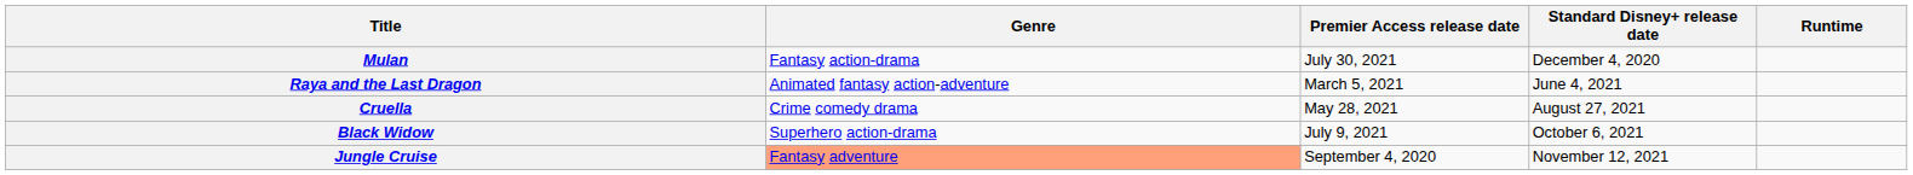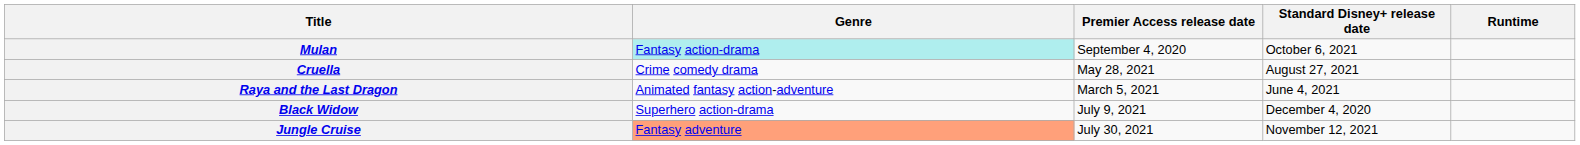Mulan | Genre: no background -> paleturquoise background
Mulan | Premier Access release date: July 30, 2021 -> September 4, 2020
Mulan | Standard Disney+ release date: December 4, 2020 -> October 6, 2021
rows swapped: Raya and the Last Dragon <-> Cruella
Black Widow | Standard Disney+ release date: October 6, 2021 -> December 4, 2020
Jungle Cruise | Premier Access release date: September 4, 2020 -> July 30, 2021
